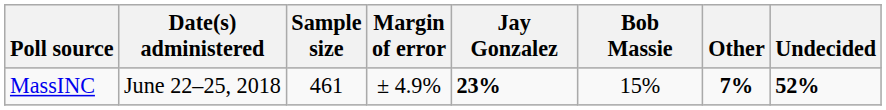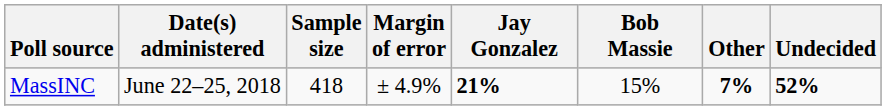MassINC | Sample size: 461 -> 418
MassINC | Jay Gonzalez: 23% -> 21%
